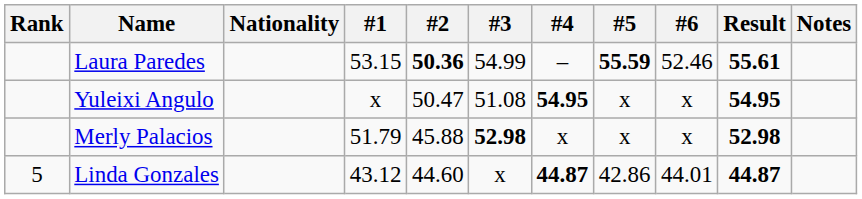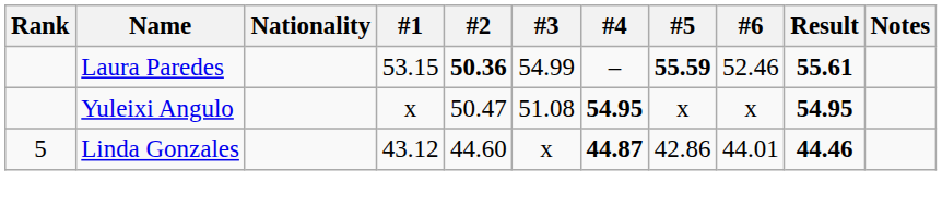- row: Merly Palacios | 51.79 | 45.88 | 52.98 | x | x | x | 52.98
Linda Gonzales | Result: 44.87 -> 44.46
